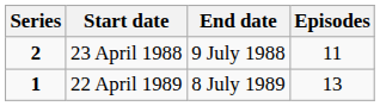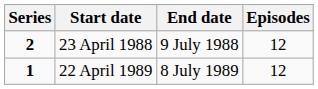23 April 1988 | Episodes: 11 -> 12
22 April 1989 | Episodes: 13 -> 12
